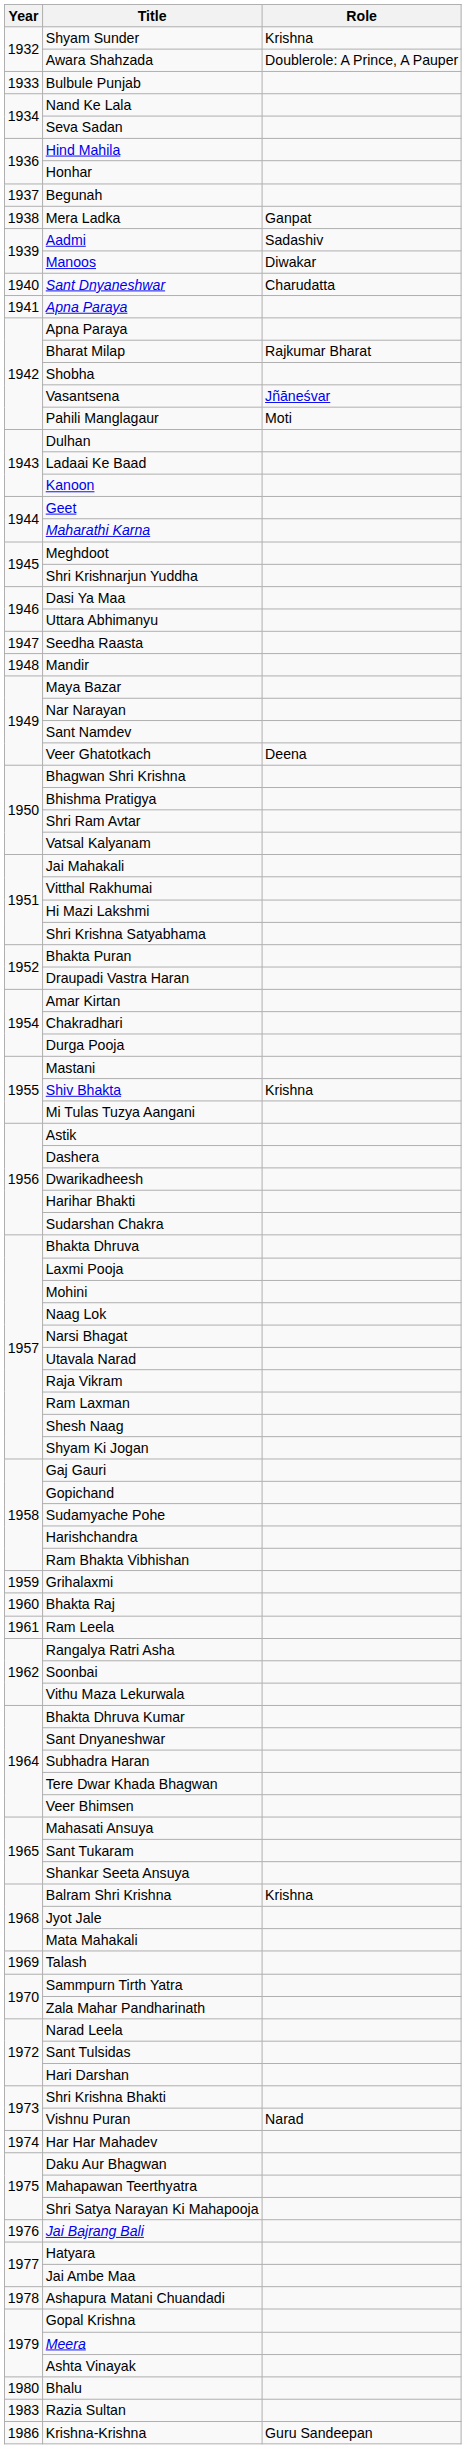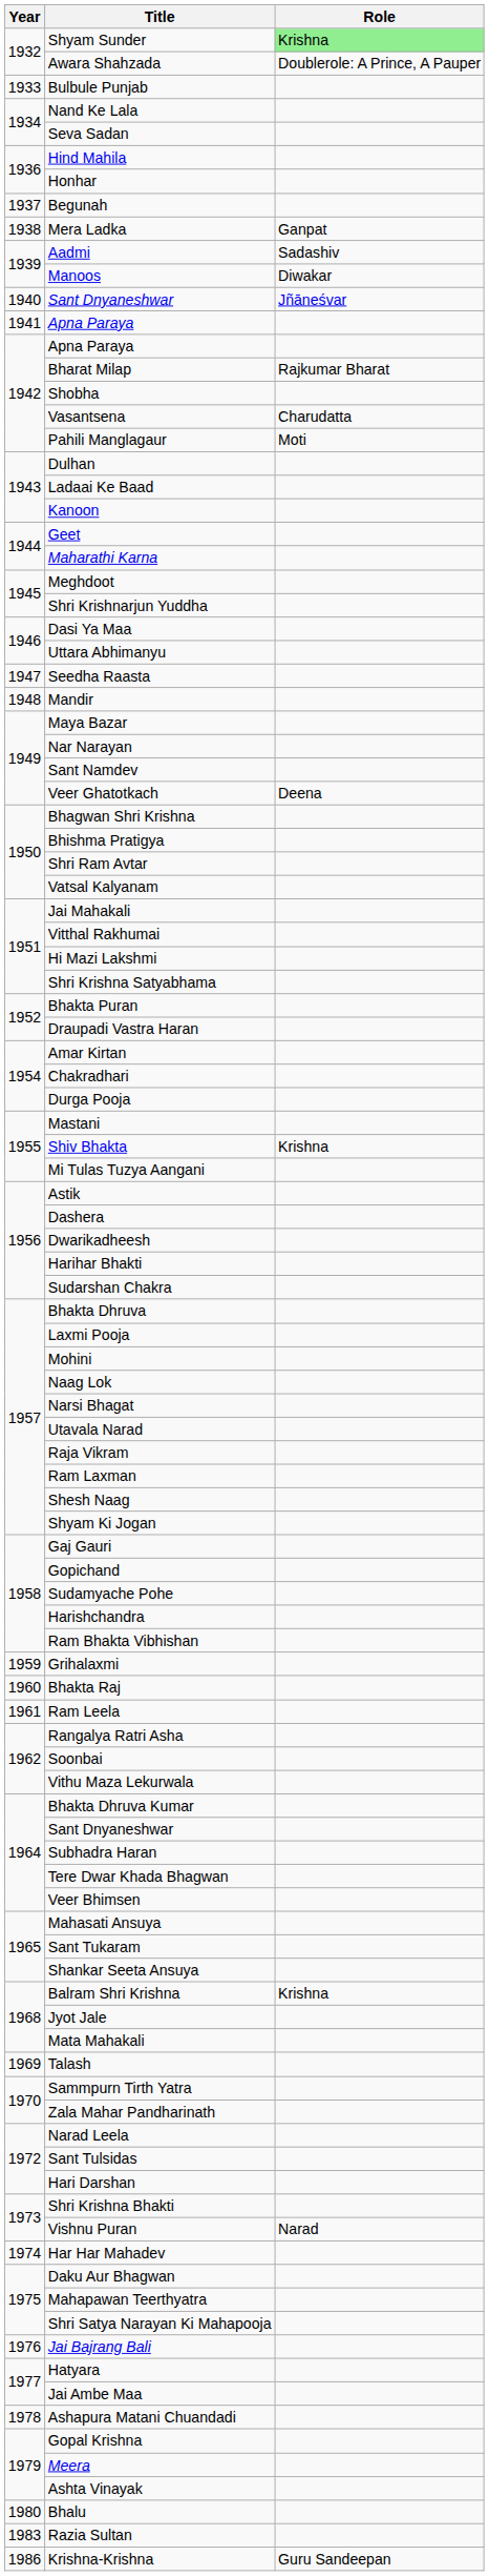Shyam Sunder | Role: no background -> lightgreen background
1940 / Sant Dnyaneshwar | Role: Charudatta -> Jñāneśvar
Vasantsena | Role: Jñāneśvar -> Charudatta
